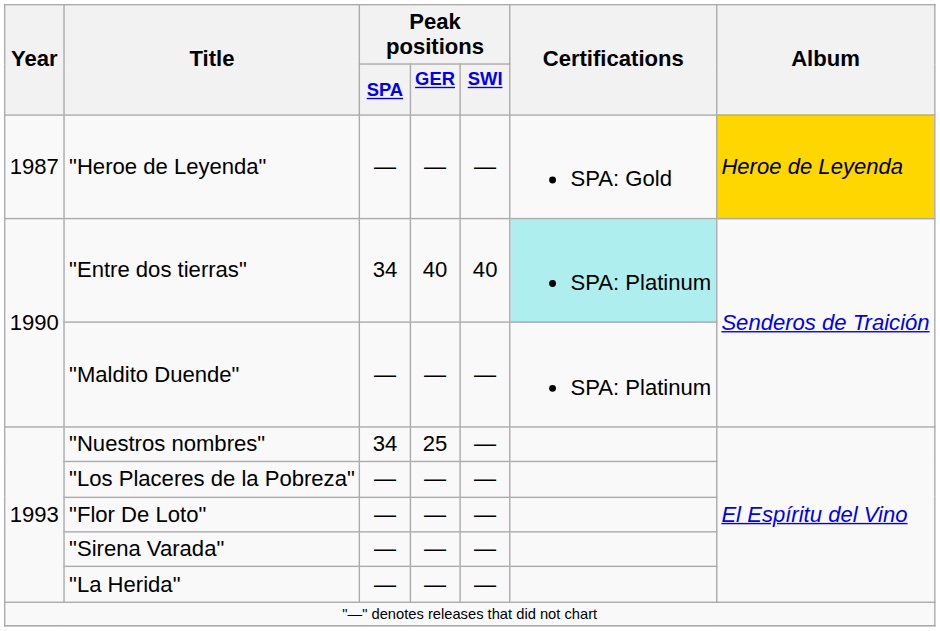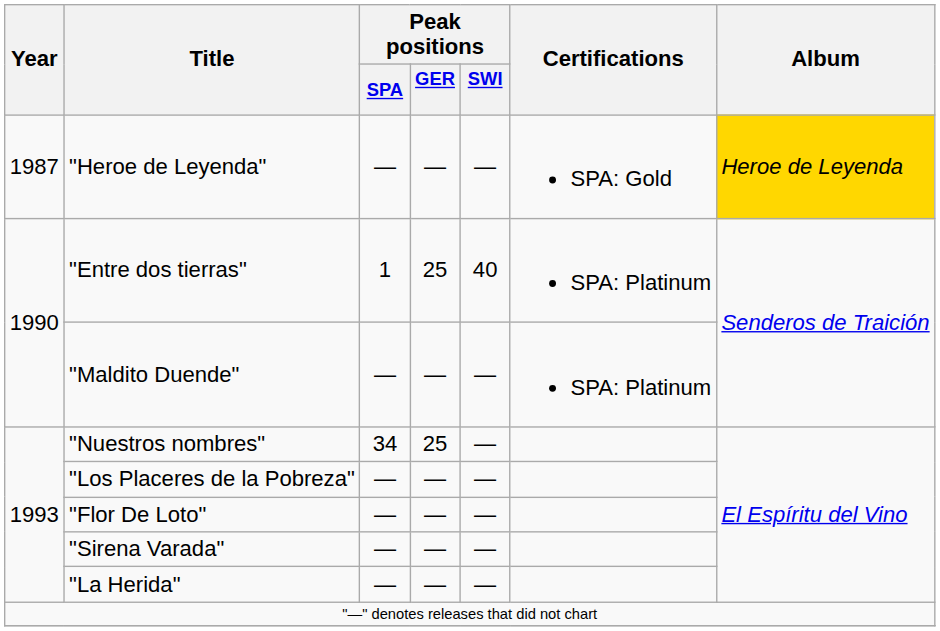"Entre dos tierras" | Peak positions / SPA: 34 -> 1
"Entre dos tierras" | Peak positions / GER: 40 -> 25
"Entre dos tierras" | Certifications: paleturquoise background -> no background
